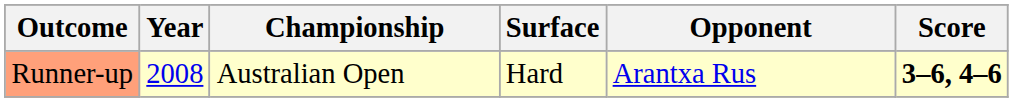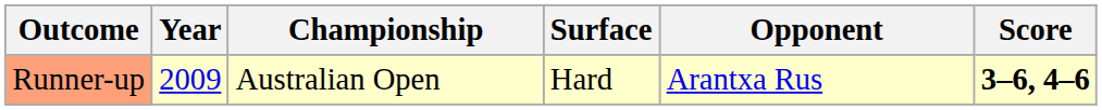Runner-up | Year: 2008 -> 2009
